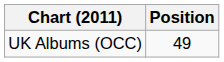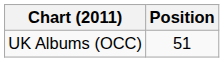UK Albums (OCC) | Position: 49 -> 51
